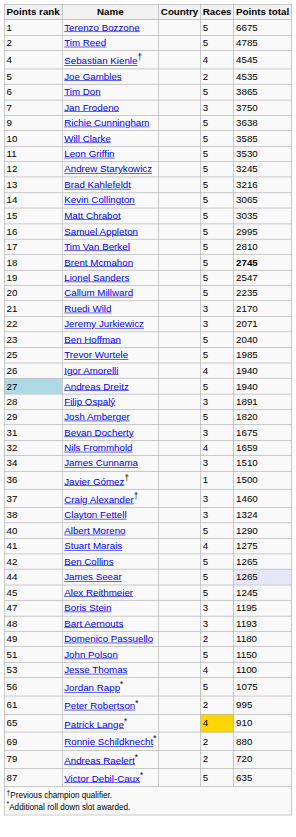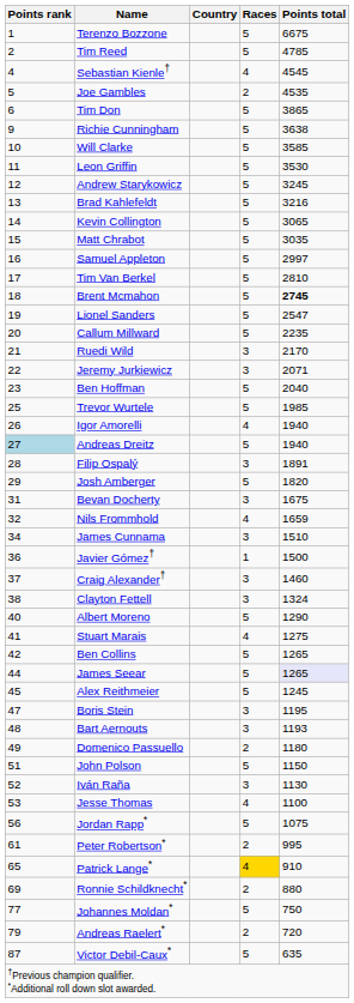- row: 7 | Jan Frodeno | 3 | 3750
Samuel Appleton | Points total: 2995 -> 2997
+ row: 52 | Iván Raña | 3 | 1130
+ row: 77 | Johannes Moldan* | 5 | 750
